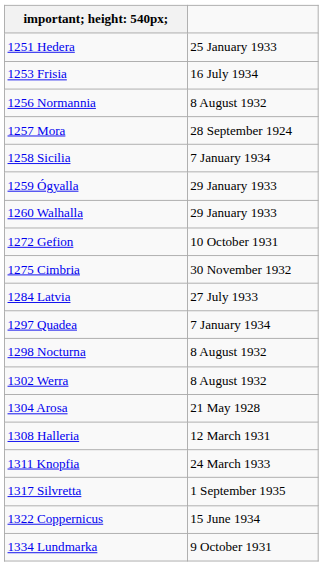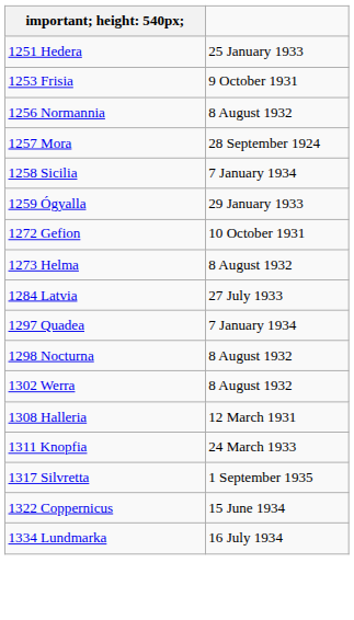1253 Frisia | column 2: 16 July 1934 -> 9 October 1931
- row: 1260 Walhalla | 29 January 1933
+ row: 1273 Helma | 8 August 1932
- row: 1275 Cimbria | 30 November 1932
- row: 1304 Arosa | 21 May 1928
1334 Lundmarka | column 2: 9 October 1931 -> 16 July 1934
